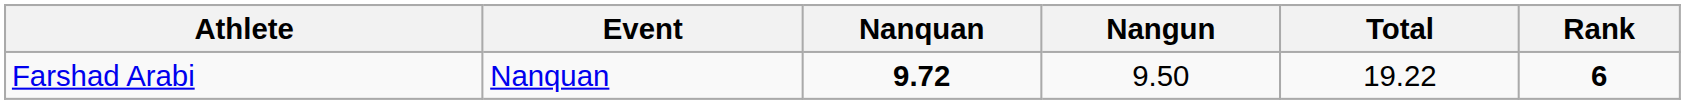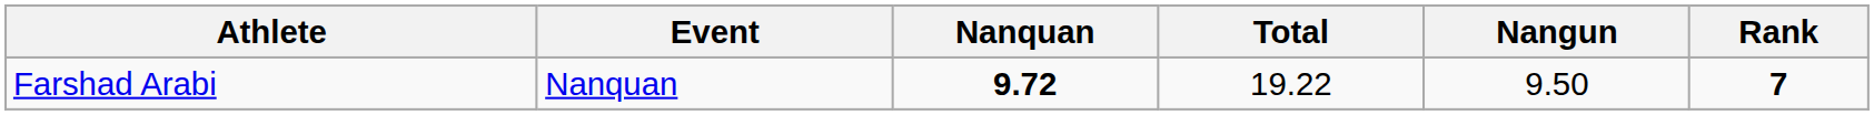columns swapped: Nangun <-> Total
Farshad Arabi | Rank: 6 -> 7
